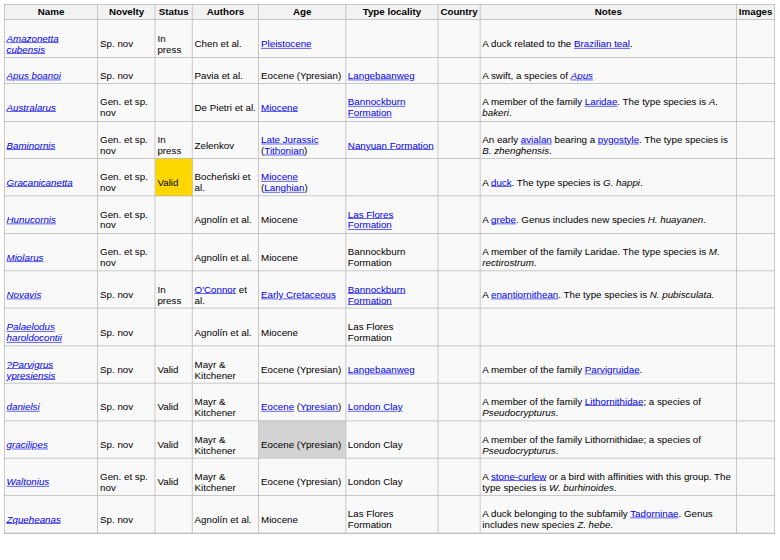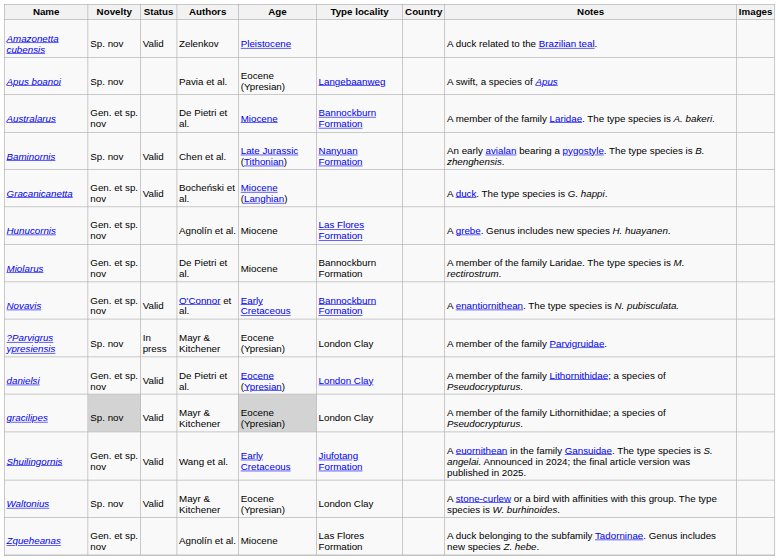Amazonetta cubensis | Status: In press -> Valid
Amazonetta cubensis | Authors: Chen et al. -> Zelenkov
Baminornis | Novelty: Gen. et sp. nov -> Sp. nov
Baminornis | Status: In press -> Valid
Baminornis | Authors: Zelenkov -> Chen et al.
Gracanicanetta | Status: gold background -> no background
Miolarus | Authors: Agnolín et al. -> De Pietri et al.
Novavis | Novelty: Sp. nov -> Gen. et sp. nov
Novavis | Status: In press -> Valid
- row: Palaelodus haroldocontii | Sp. nov | Agnolín et al. | Miocene | Las Flores Formation
?Parvigrus ypresiensis | Status: Valid -> In press
?Parvigrus ypresiensis | Type locality: Langebaanweg -> London Clay
danielsi | Novelty: Sp. nov -> Gen. et sp. nov
danielsi | Authors: Mayr & Kitchener -> De Pietri et al.
gracilipes | Novelty: no background -> lightgrey background
+ row: Shuilingornis | Gen. et sp. nov | Valid | Wang et al. | Early Cretaceous | Jiufotang Formation | A euornithean in the family Gansuidae. The type species is S. angelai. Announced in 2024; the final article version was published in 2025.
Waltonius | Novelty: Gen. et sp. nov -> Sp. nov
Zqueheanas | Novelty: Sp. nov -> Gen. et sp. nov
